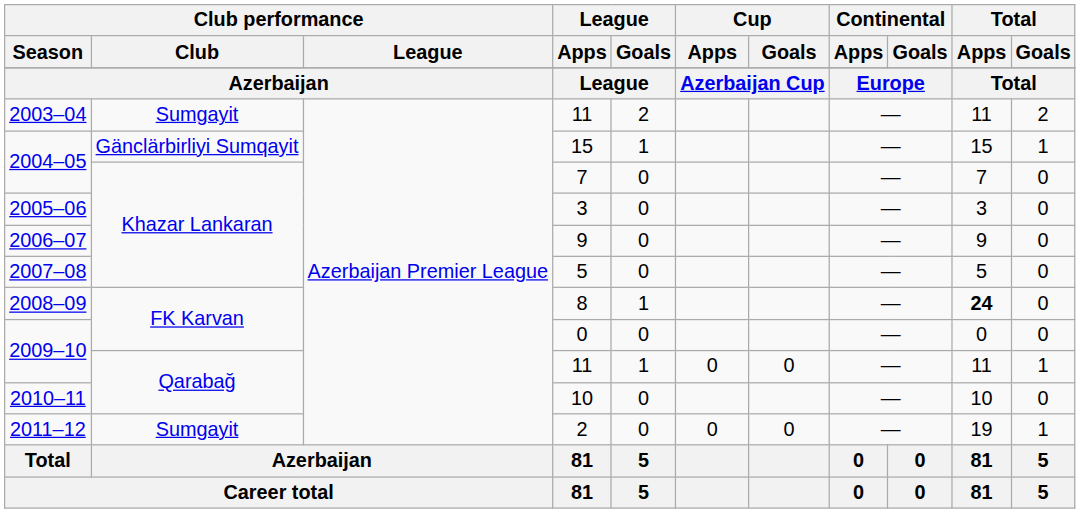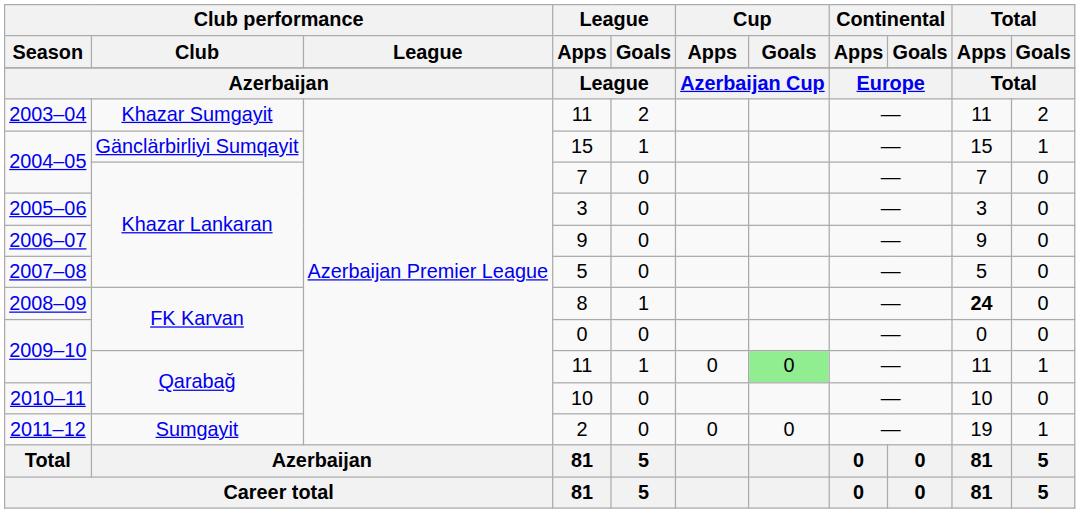2003–04 / 11 | Club performance / Club: Sumgayit -> Khazar Sumgayit
2009–10 / 11 | Cup / Goals: no background -> lightgreen background
